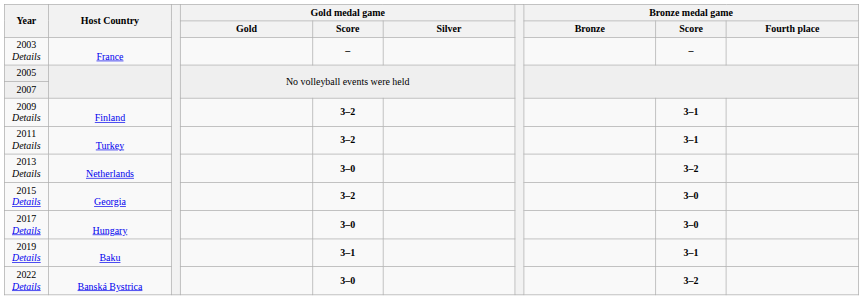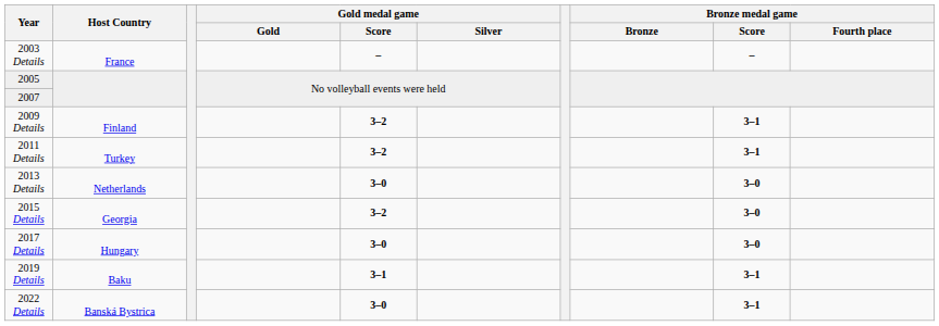2013 Details | Bronze medal game / Score: 3–2 -> 3–0
2022 Details | Bronze medal game / Score: 3–2 -> 3–1
